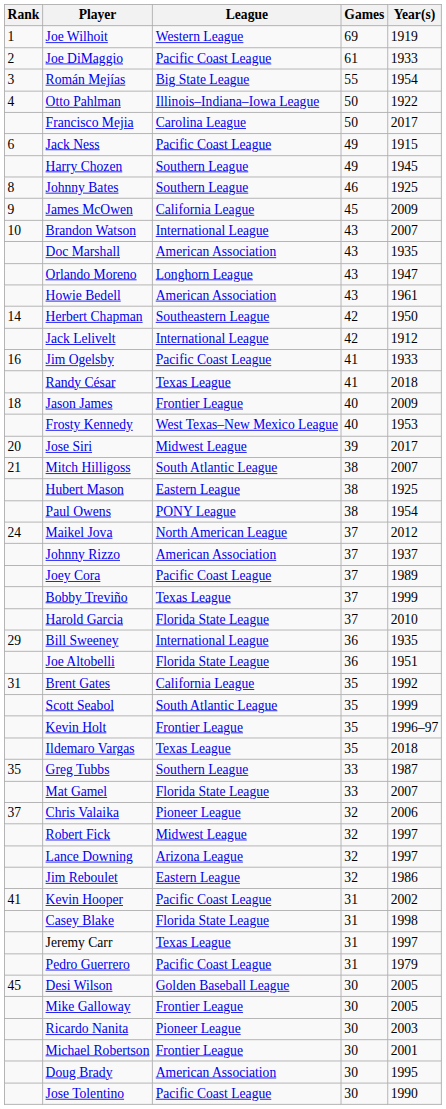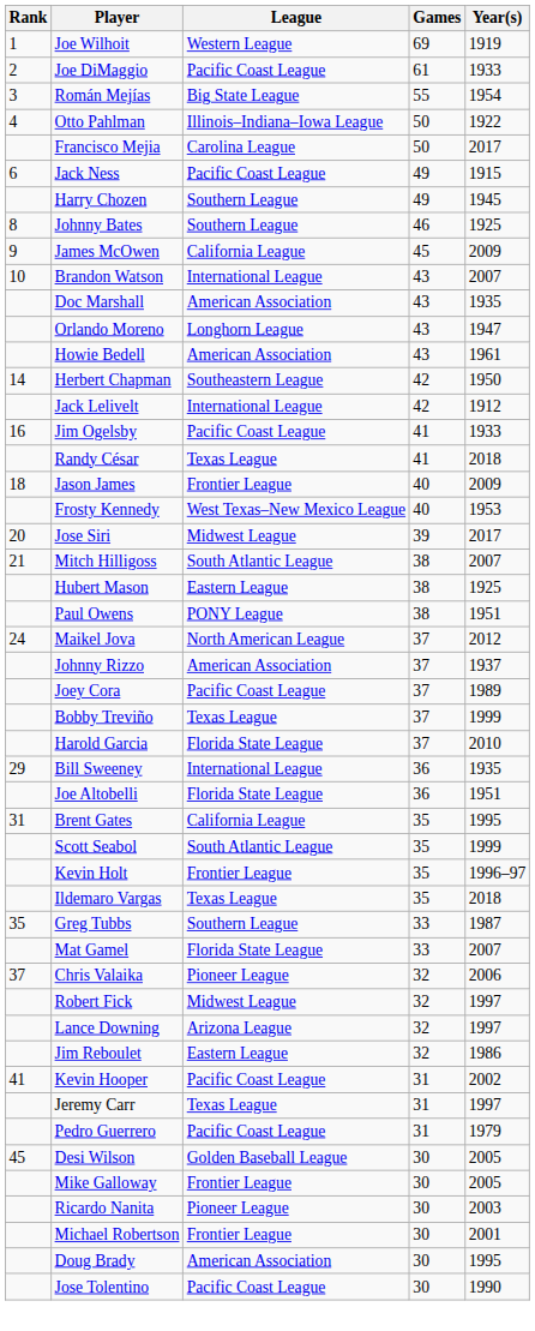Paul Owens | Year(s): 1954 -> 1951
Brent Gates | Year(s): 1992 -> 1995
- row: Casey Blake | Florida State League | 31 | 1998
